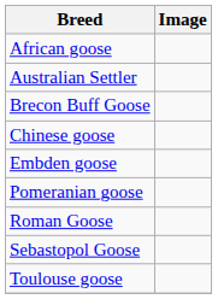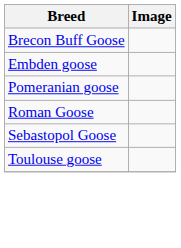- row: African goose
- row: Australian Settler
- row: Chinese goose
